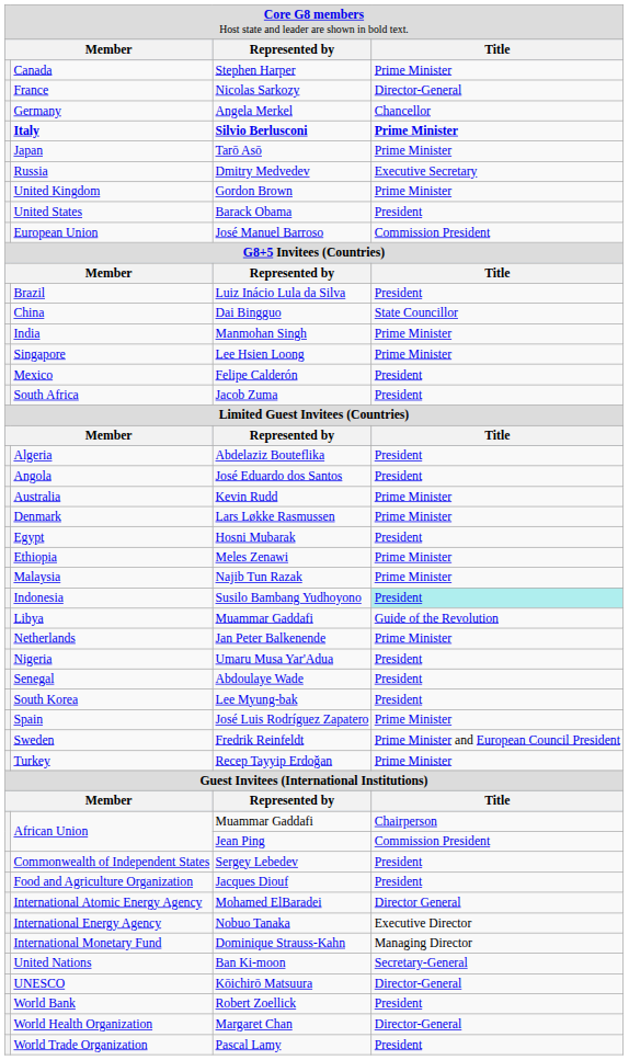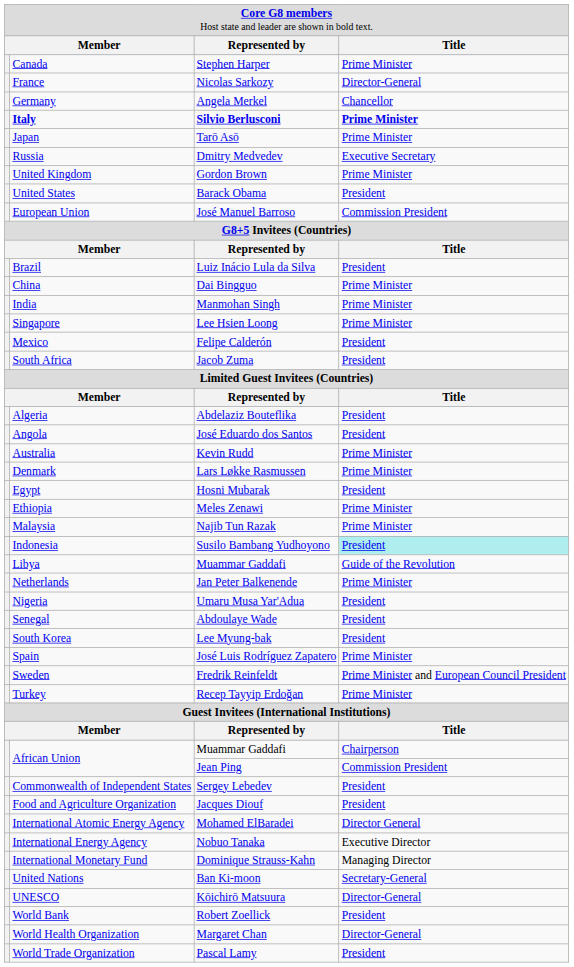China | column 4: State Councillor -> Prime Minister
